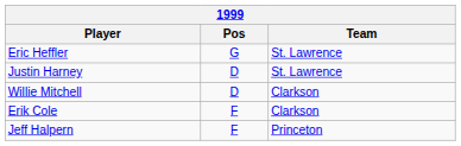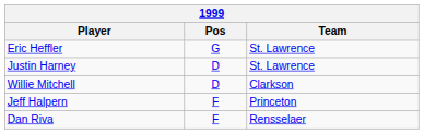- row: Erik Cole | F | Clarkson
+ row: Dan Riva | F | Rensselaer
